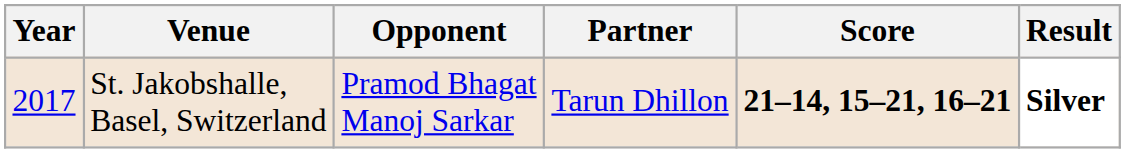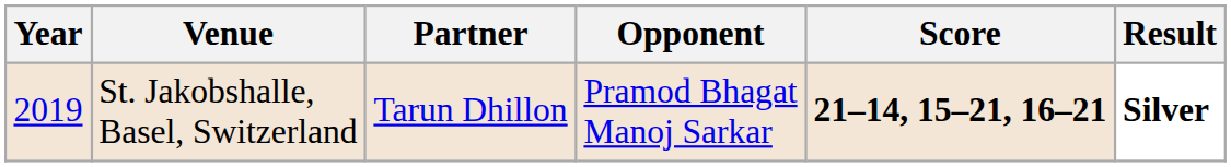columns swapped: Partner <-> Opponent
St. Jakobshalle, Basel, Switzerland | Year: 2017 -> 2019
